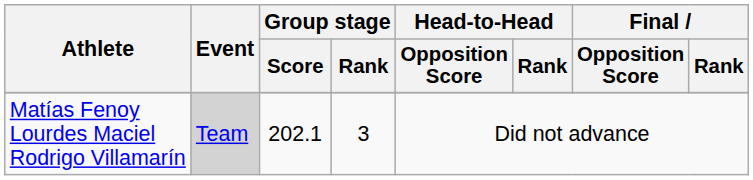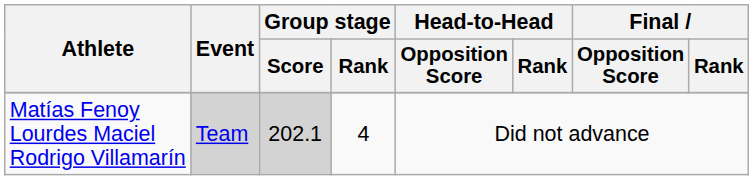Matías Fenoy Lourdes Maciel Rodrigo Villamarín | Group stage / Score: no background -> lightgrey background
Matías Fenoy Lourdes Maciel Rodrigo Villamarín | Group stage / Rank: 3 -> 4
